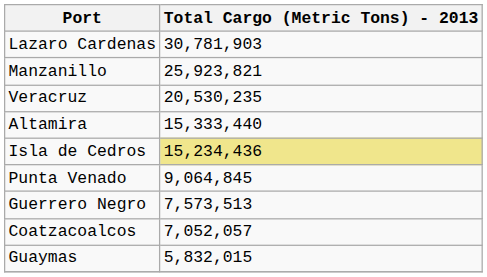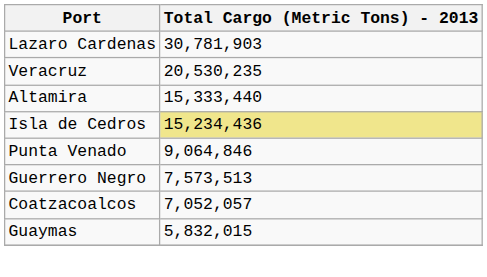- row: Manzanillo | 25,923,821
Punta Venado | Total Cargo (Metric Tons) - 2013: 9,064,845 -> 9,064,846
